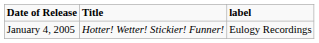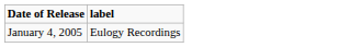- column: Title | Hotter! Wetter! Stickier! Funner!
